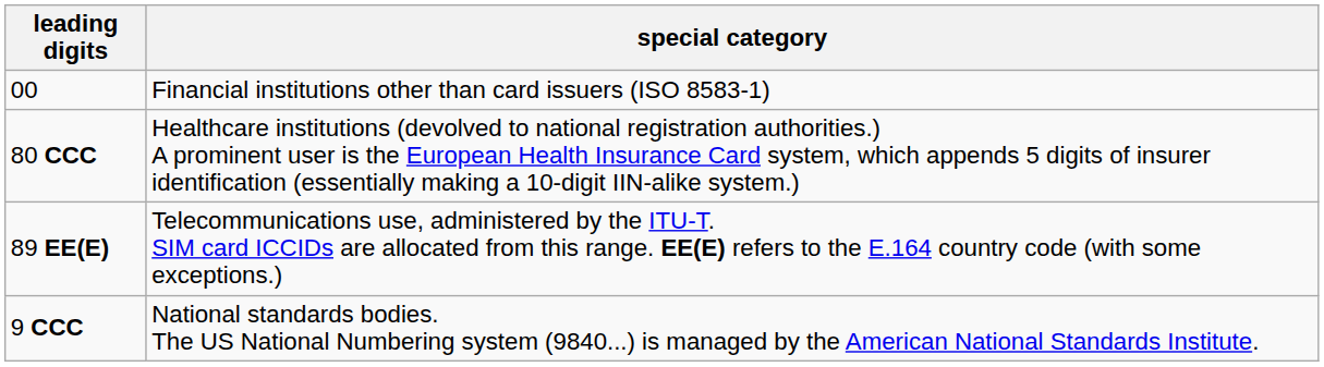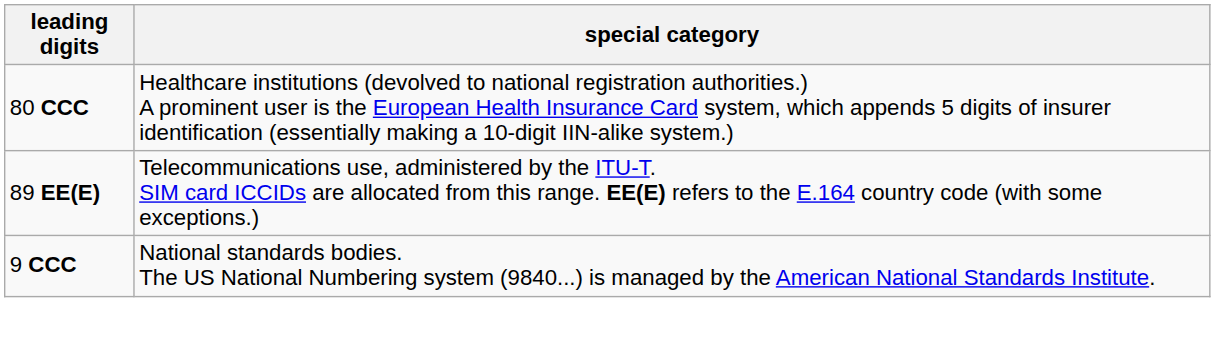- row: 00 | Financial institutions other than card issuers (ISO 8583-1)
